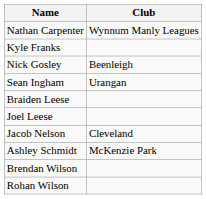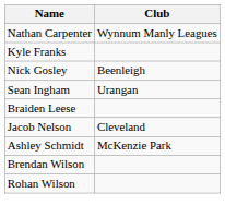- row: Joel Leese
